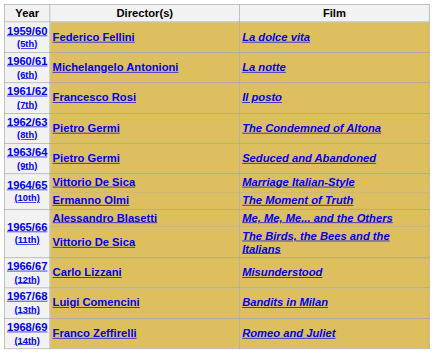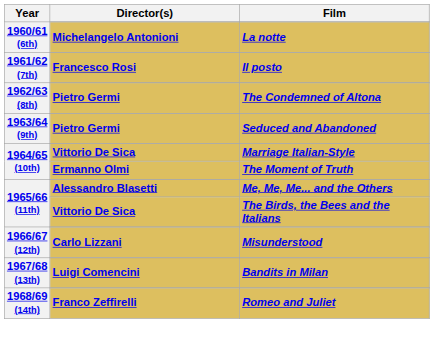- row: 1959/60 (5th) | Federico Fellini | La dolce vita
